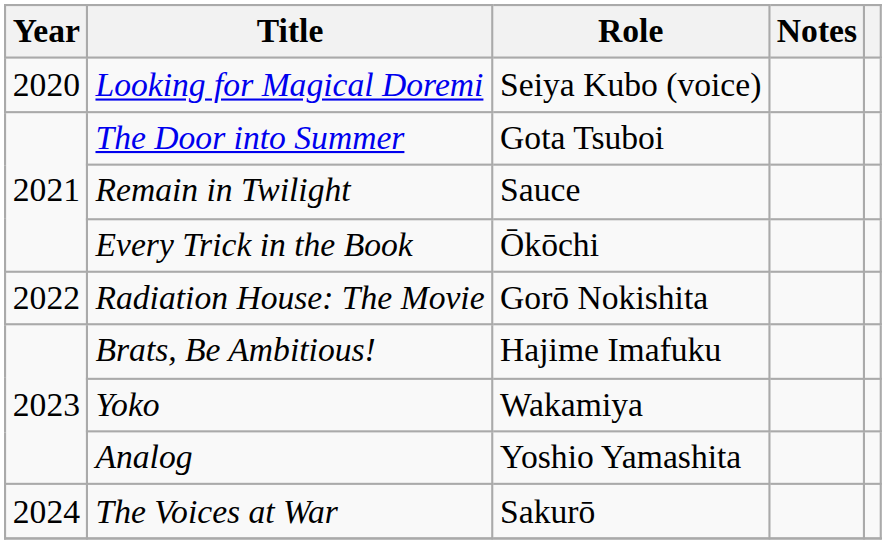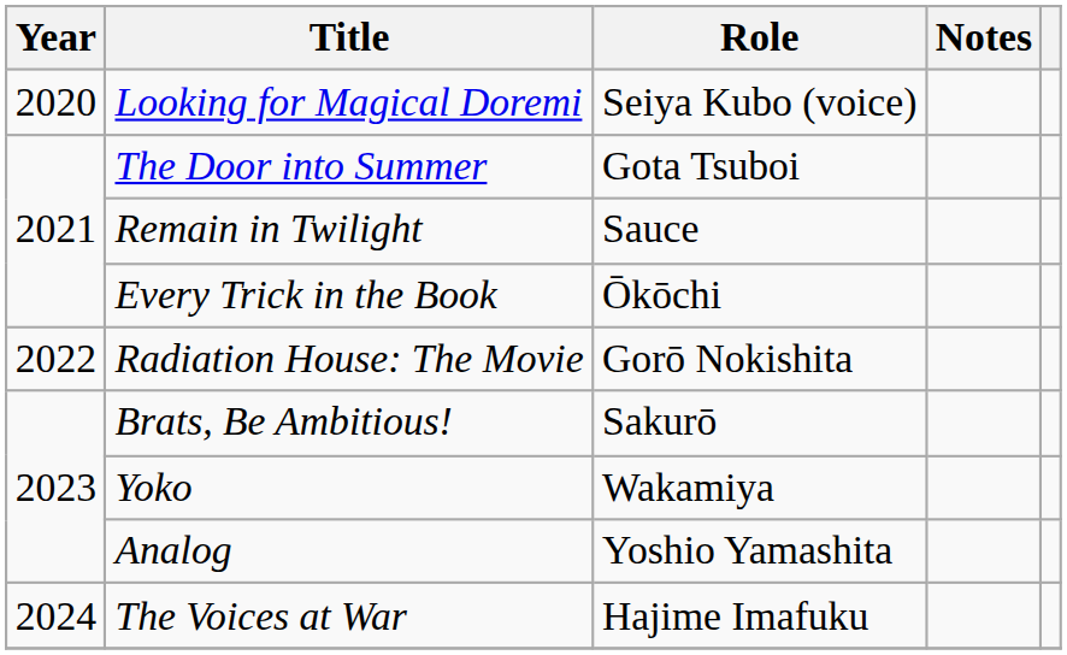Brats, Be Ambitious! | Role: Hajime Imafuku -> Sakurō
The Voices at War | Role: Sakurō -> Hajime Imafuku
